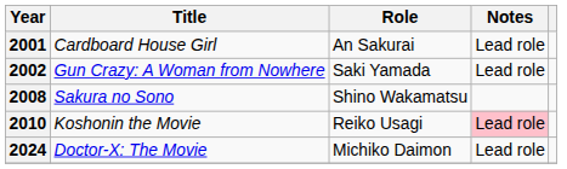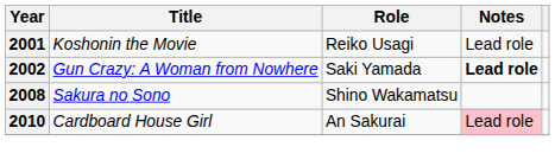2001 | Title: Cardboard House Girl -> Koshonin the Movie
2001 | Role: An Sakurai -> Reiko Usagi
2002 | Notes: normal -> bold
2010 | Title: Koshonin the Movie -> Cardboard House Girl
2010 | Role: Reiko Usagi -> An Sakurai
- row: 2024 | Doctor-X: The Movie | Michiko Daimon | Lead role
